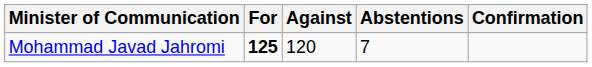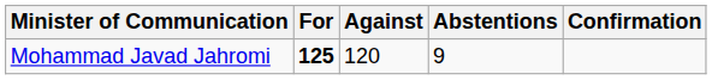Mohammad Javad Jahromi | Abstentions: 7 -> 9
